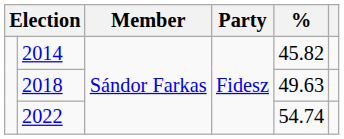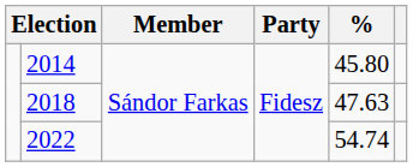2014 | %: 45.82 -> 45.80
2018 | %: 49.63 -> 47.63
